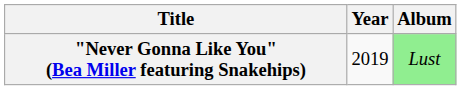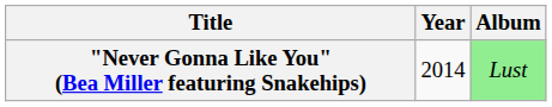"Never Gonna Like You" (Bea Miller featuring Snakehips) | Year: 2019 -> 2014
